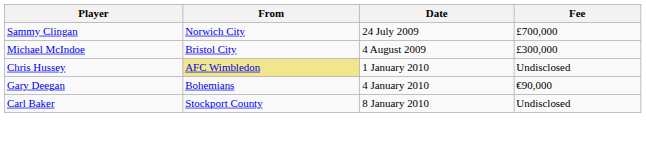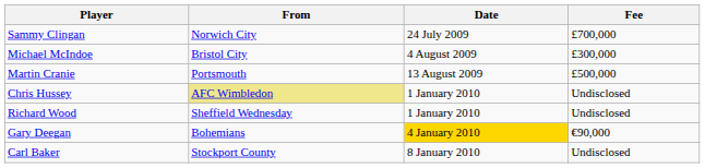+ row: Martin Cranie | Portsmouth | 13 August 2009 | £500,000
+ row: Richard Wood | Sheffield Wednesday | 1 January 2010 | Undisclosed
Gary Deegan | Date: no background -> gold background
